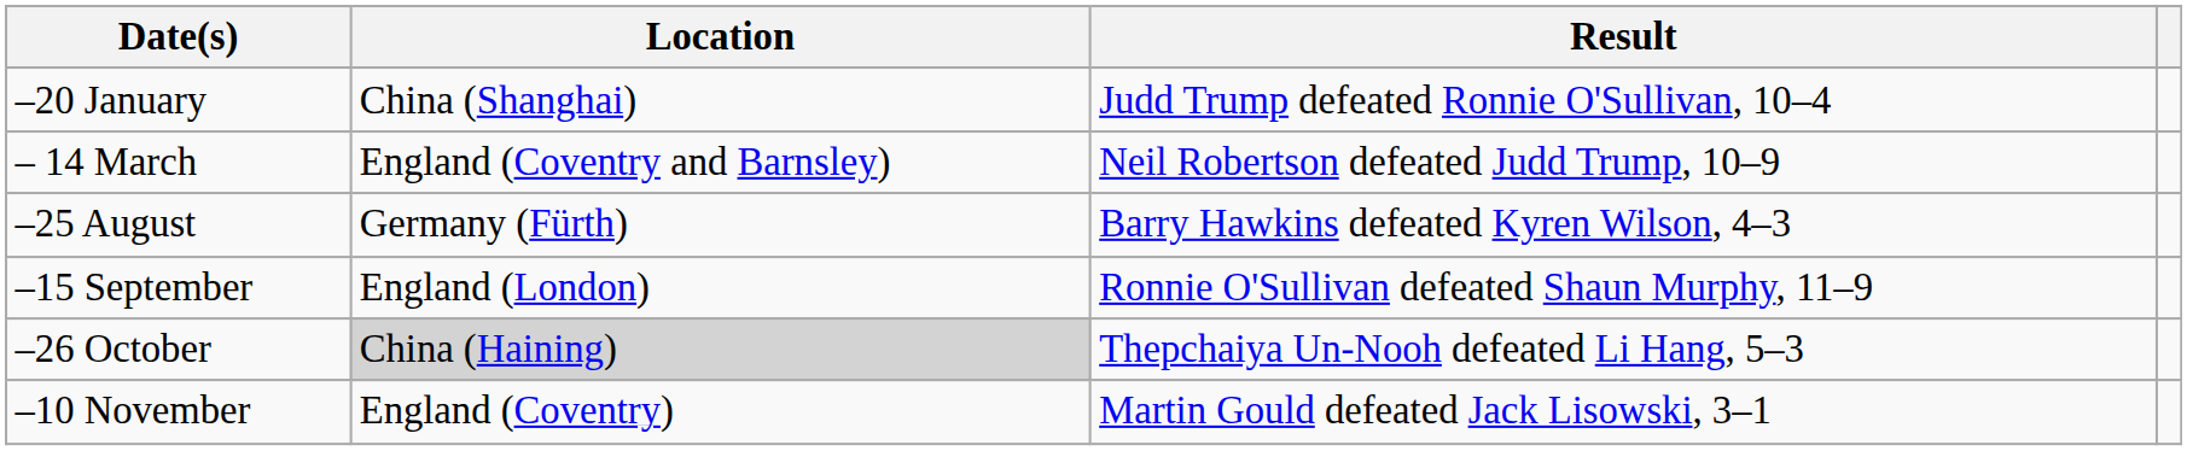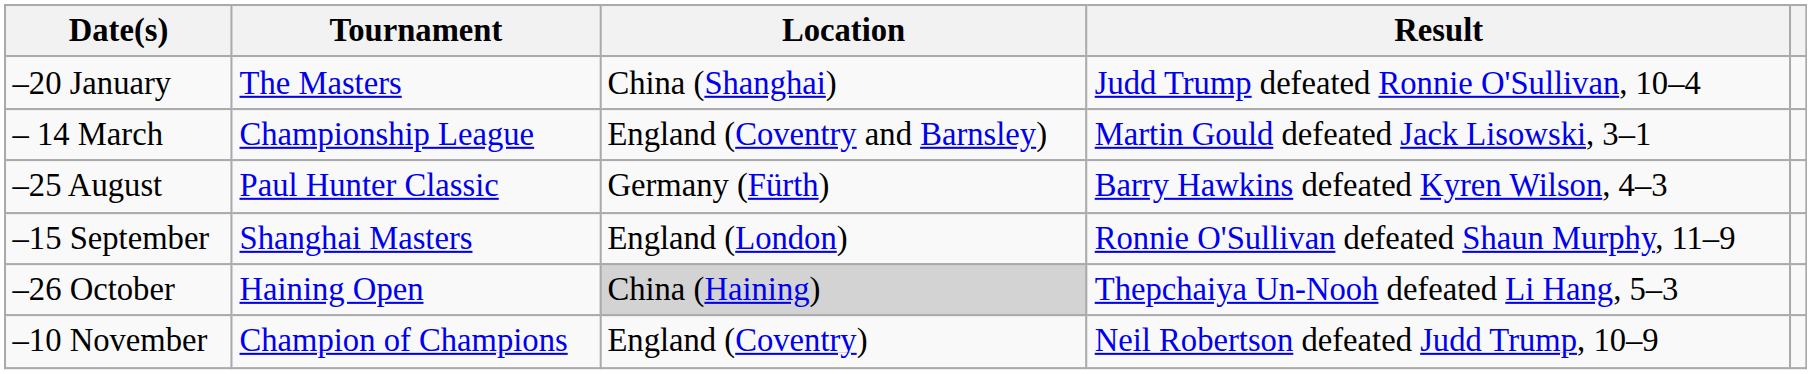+ column: Tournament | The Masters | Championship League | Paul Hunter Classic | Shanghai Masters | Haining Open | Champion of Champions
– 14 March | Result: Neil Robertson defeated Judd Trump, 10–9 -> Martin Gould defeated Jack Lisowski, 3–1
–10 November | Result: Martin Gould defeated Jack Lisowski, 3–1 -> Neil Robertson defeated Judd Trump, 10–9
